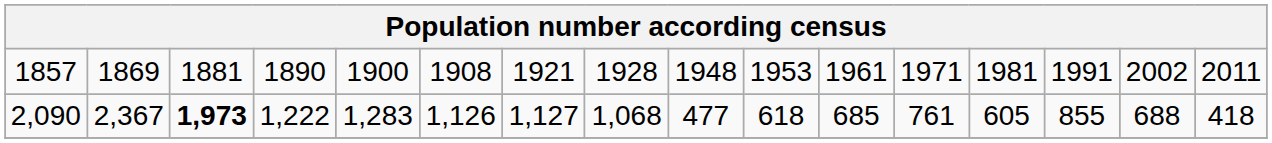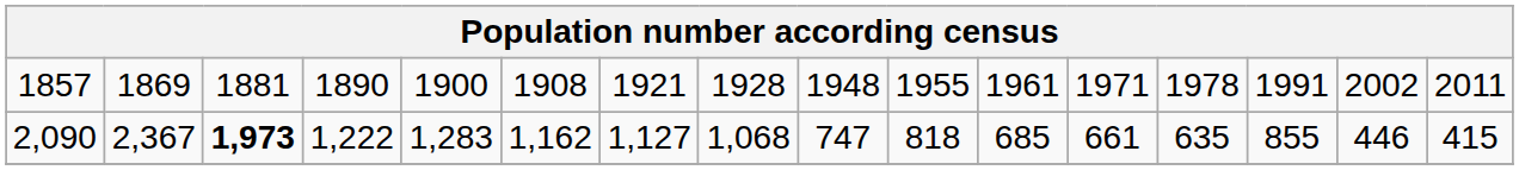1857 | column 10: 1953 -> 1955
1857 | column 13: 1981 -> 1978
2,090 | column 6: 1,126 -> 1,162
2,090 | column 9: 477 -> 747
2,090 | column 10: 618 -> 818
2,090 | column 12: 761 -> 661
2,090 | column 13: 605 -> 635
2,090 | column 15: 688 -> 446
2,090 | column 16: 418 -> 415
